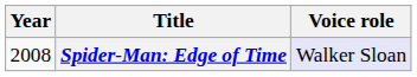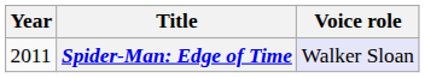Spider-Man: Edge of Time | Year: 2008 -> 2011
